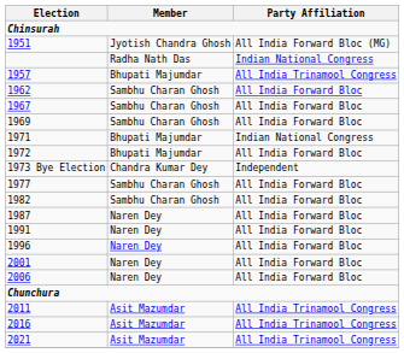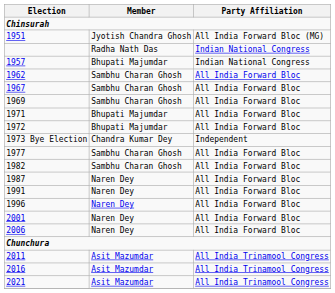1957 | Party Affiliation: All India Trinamool Congress -> Indian National Congress
1971 | Party Affiliation: Indian National Congress -> All India Forward Bloc
